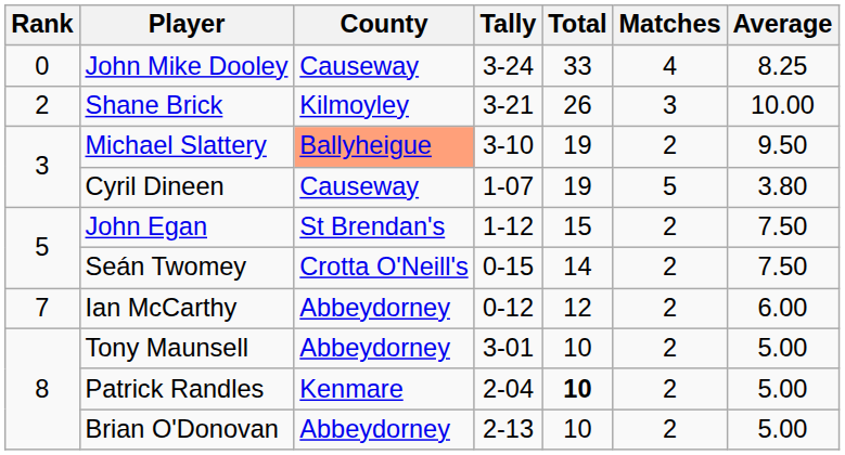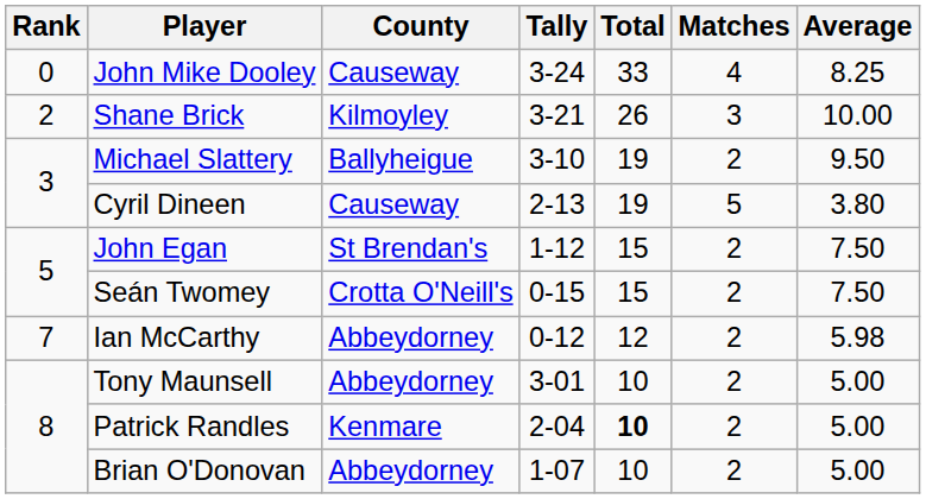Michael Slattery | County: lightsalmon background -> no background
Cyril Dineen | Tally: 1-07 -> 2-13
Seán Twomey | Total: 14 -> 15
Ian McCarthy | Average: 6.00 -> 5.98
Brian O'Donovan | Tally: 2-13 -> 1-07
